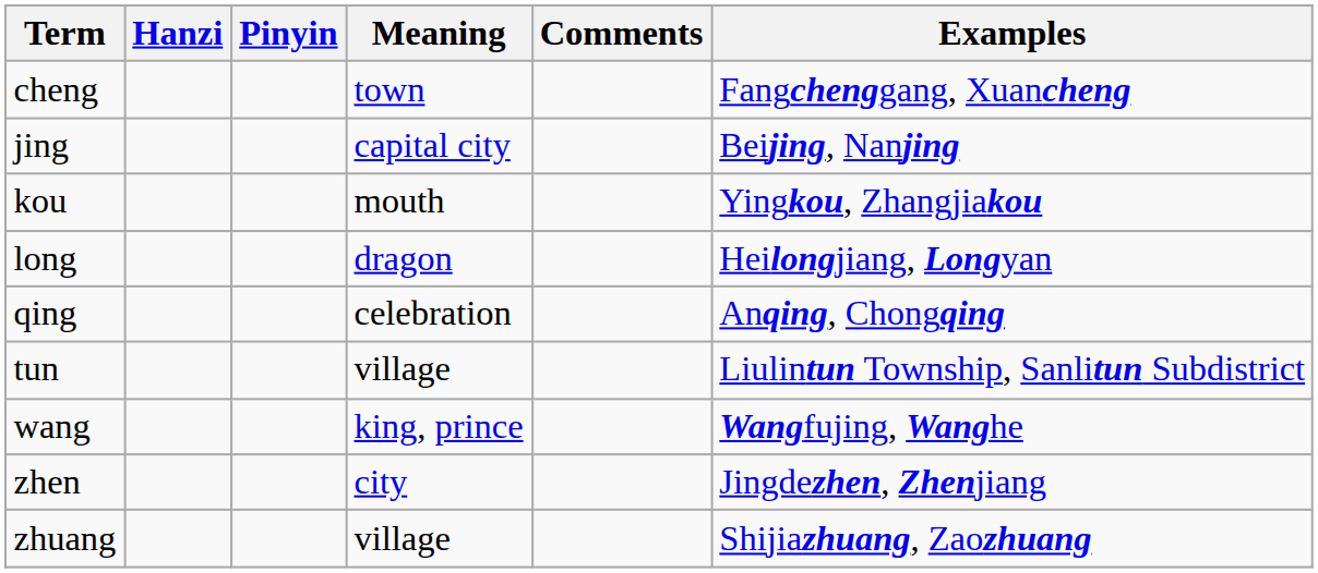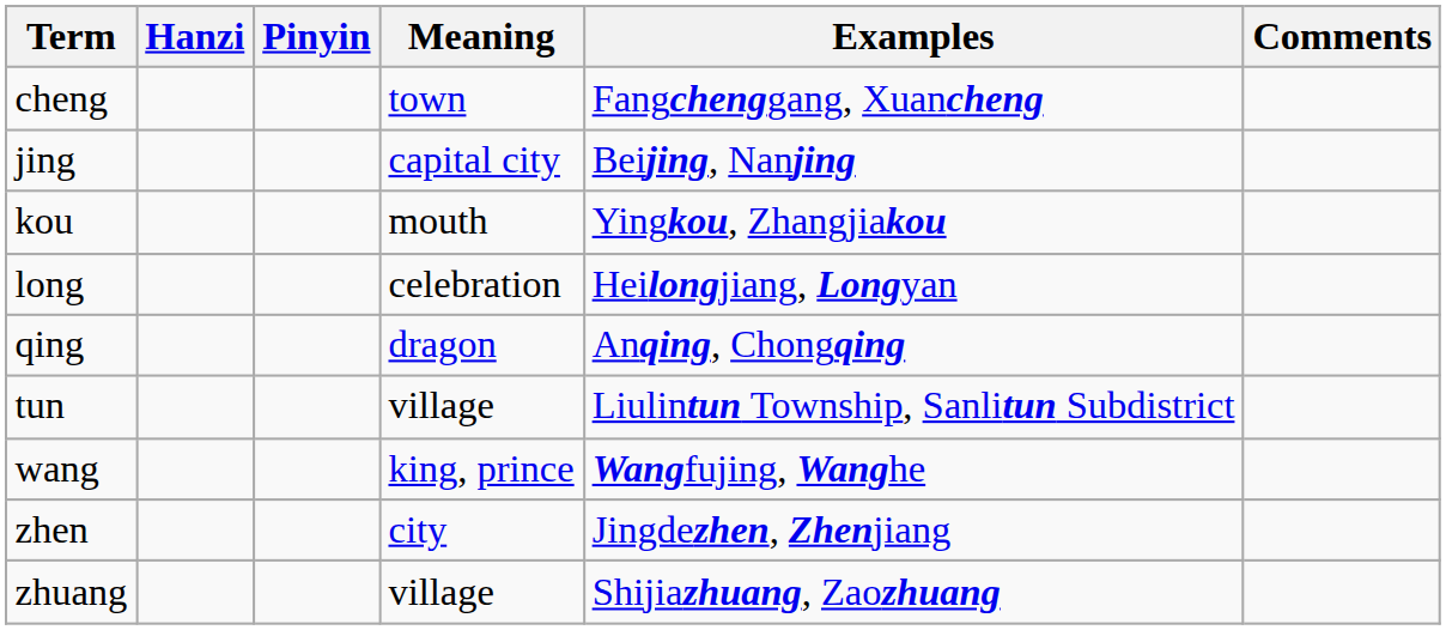columns swapped: Examples <-> Comments
long | Meaning: dragon -> celebration
qing | Meaning: celebration -> dragon
